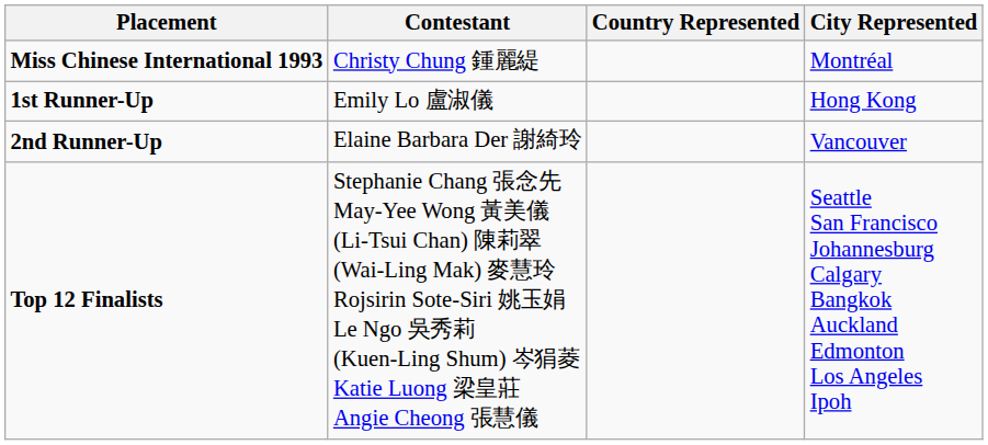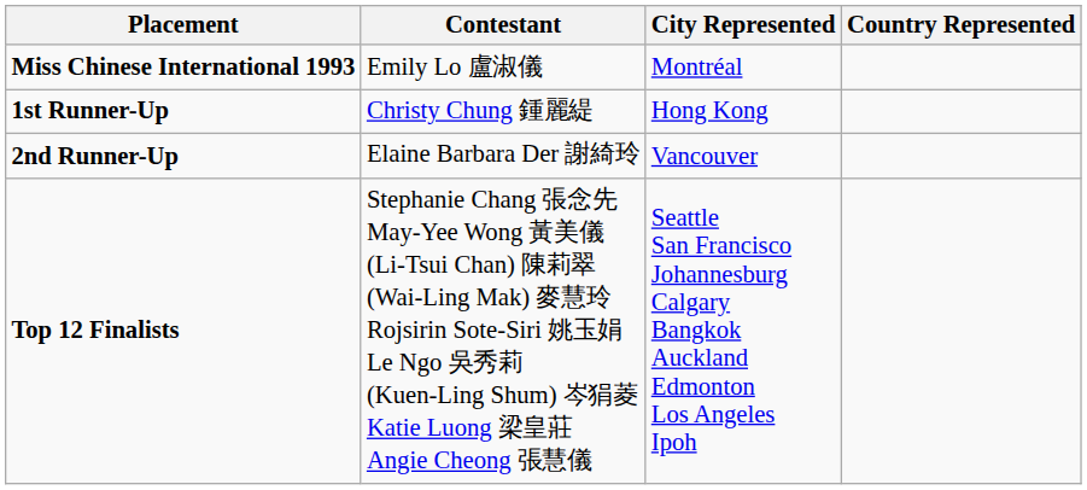columns swapped: City Represented <-> Country Represented
Miss Chinese International 1993 | Contestant: Christy Chung 鍾麗緹 -> Emily Lo 盧淑儀
1st Runner-Up | Contestant: Emily Lo 盧淑儀 -> Christy Chung 鍾麗緹
